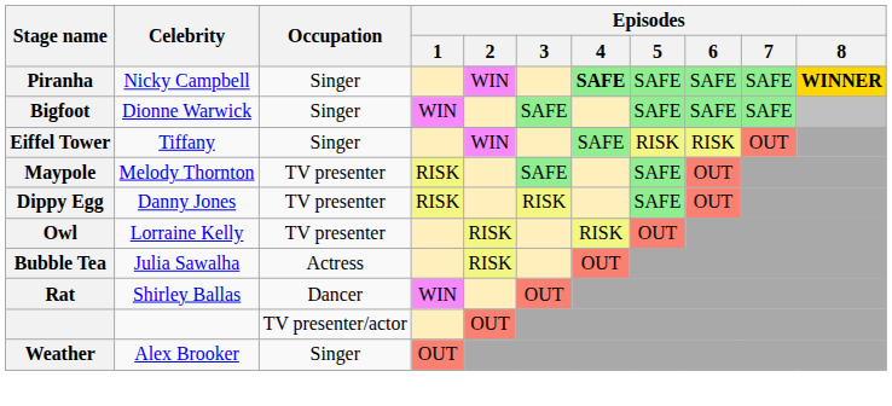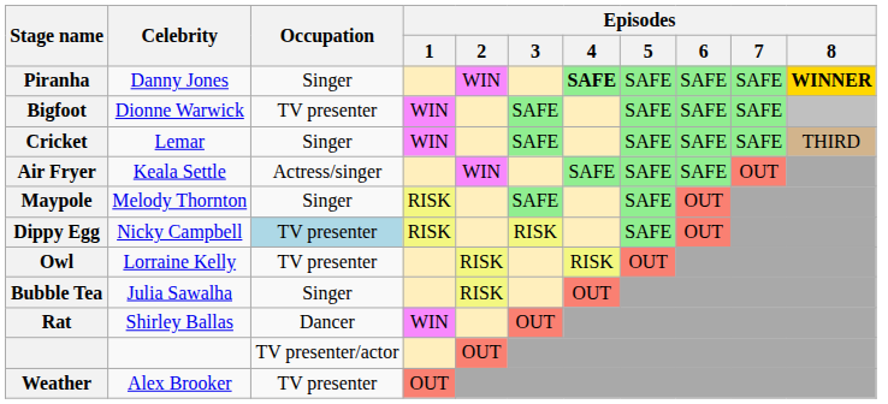Piranha | Celebrity: Nicky Campbell -> Danny Jones
Bigfoot | Occupation: Singer -> TV presenter
+ row: Cricket | Lemar | Singer | WIN | SAFE | SAFE | SAFE | SAFE | THIRD
- row: Eiffel Tower | Tiffany | Singer | WIN | SAFE | RISK | RISK | OUT
+ row: Air Fryer | Keala Settle | Actress/singer | WIN | SAFE | SAFE | SAFE | OUT
Maypole | Occupation: TV presenter -> Singer
Dippy Egg | Celebrity: Danny Jones -> Nicky Campbell
Dippy Egg | Occupation: no background -> lightblue background
Bubble Tea | Occupation: Actress -> Singer
Weather | Occupation: Singer -> TV presenter
